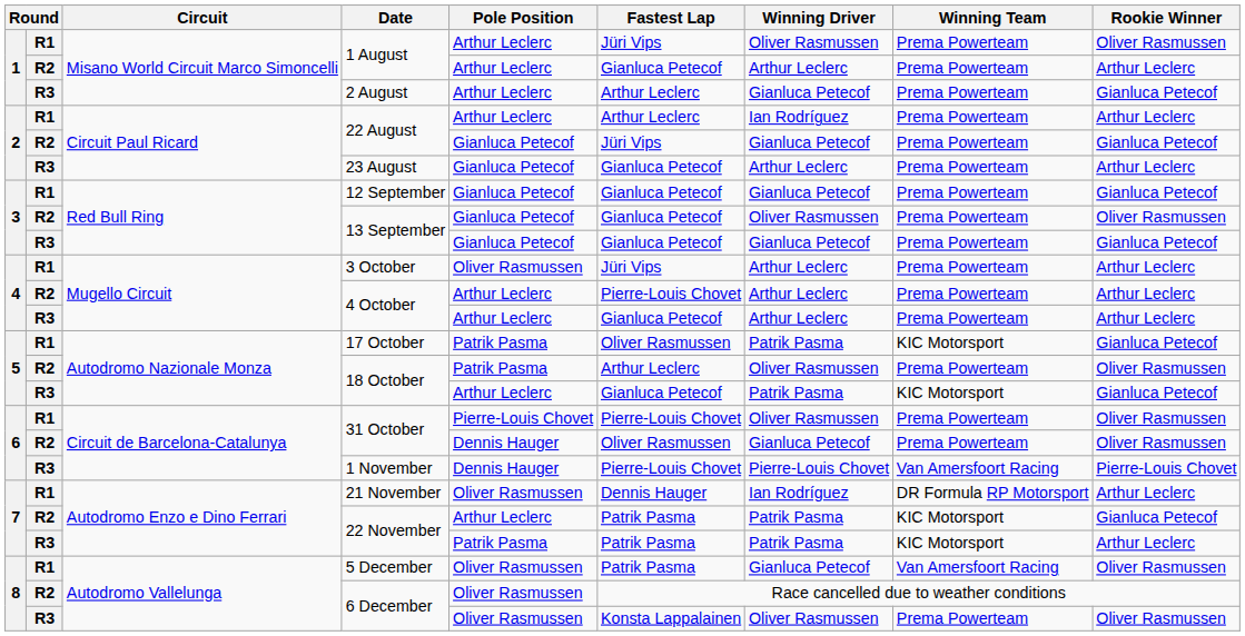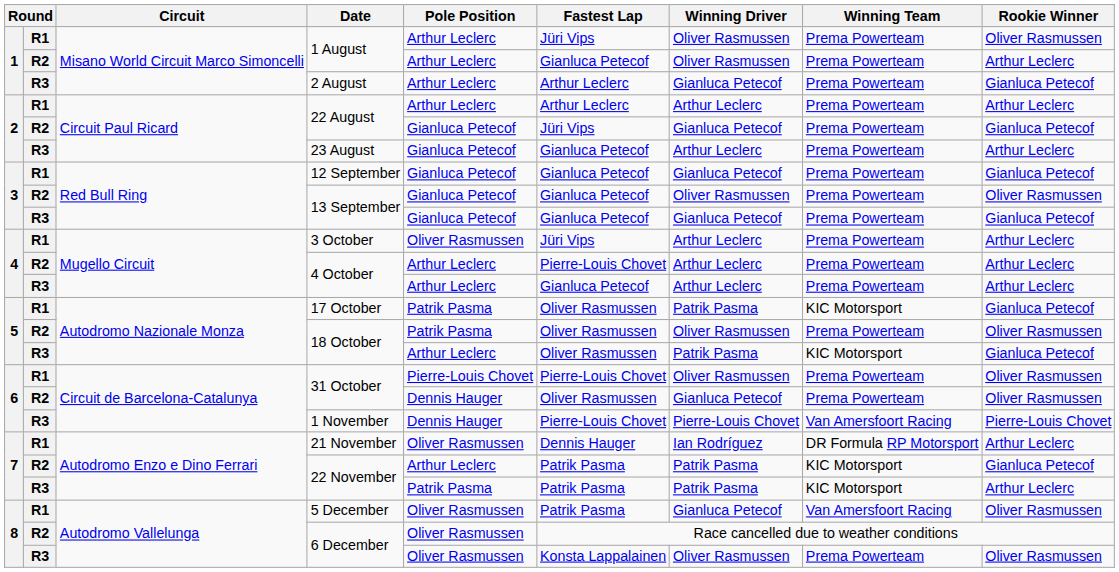R2 / 1 August | Winning Driver: Arthur Leclerc -> Oliver Rasmussen
R1 / 22 August | Winning Driver: Ian Rodríguez -> Arthur Leclerc
R2 / 18 October | Fastest Lap: Arthur Leclerc -> Oliver Rasmussen
R3 / 18 October | Fastest Lap: Gianluca Petecof -> Oliver Rasmussen
